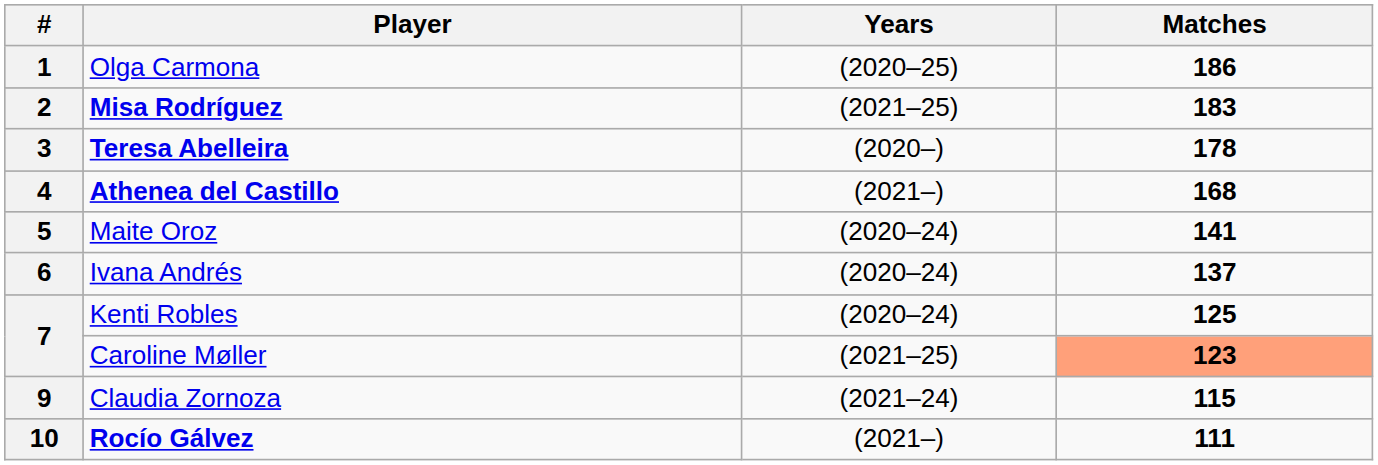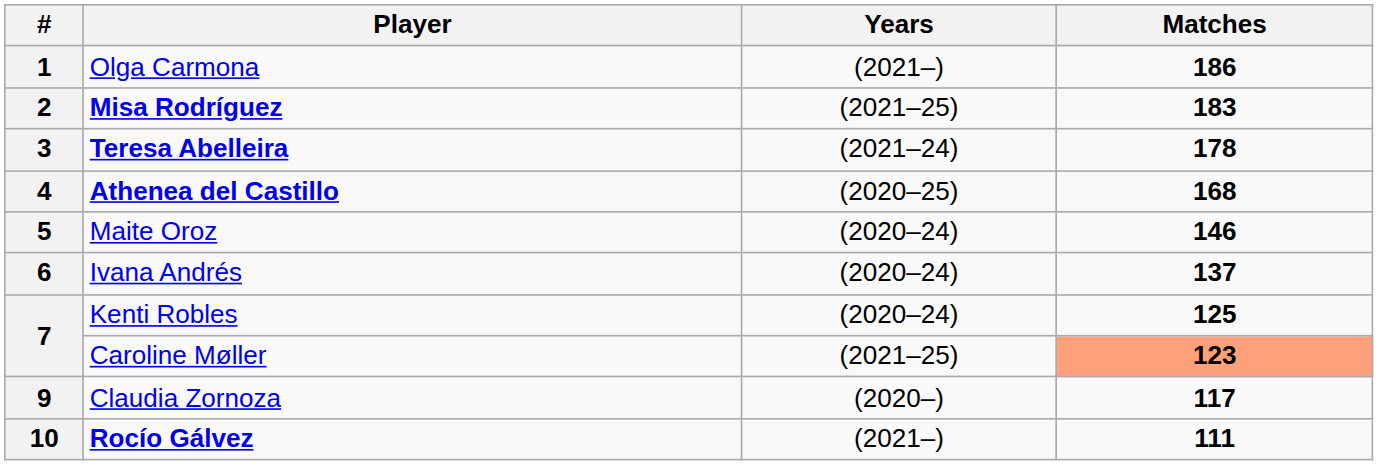1 | Years: (2020–25) -> (2021–)
3 | Years: (2020–) -> (2021–24)
4 | Years: (2021–) -> (2020–25)
5 | Matches: 141 -> 146
9 | Years: (2021–24) -> (2020–)
9 | Matches: 115 -> 117
